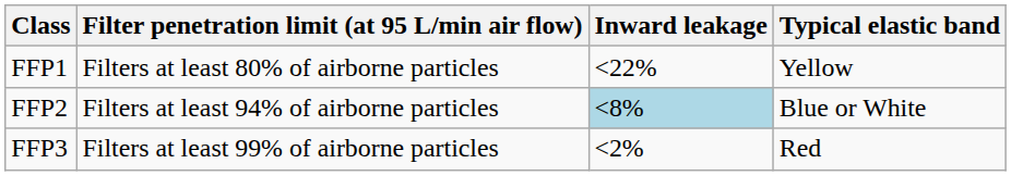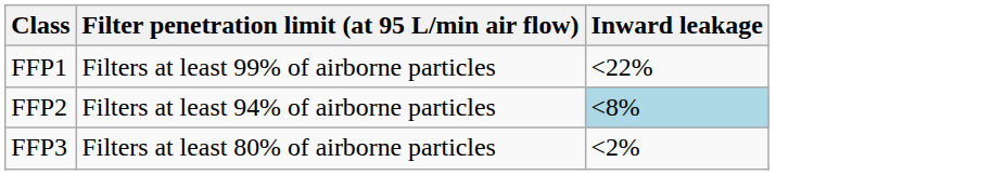- column: Typical elastic band | Yellow | Blue or White | Red
FFP1 | Filter penetration limit (at 95 L/min air flow): Filters at least 80% of airborne particles -> Filters at least 99% of airborne particles
FFP3 | Filter penetration limit (at 95 L/min air flow): Filters at least 99% of airborne particles -> Filters at least 80% of airborne particles
